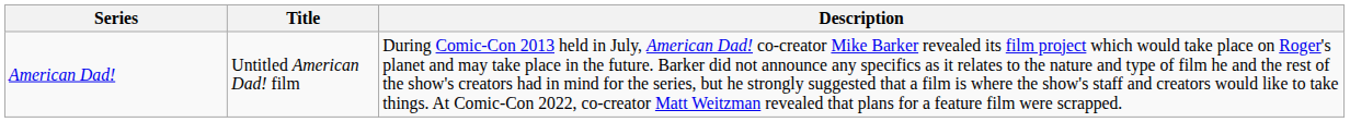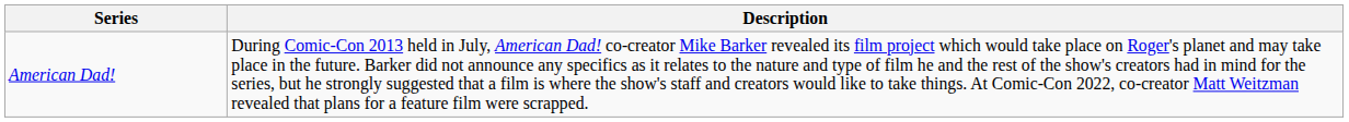- column: Title | Untitled American Dad! film
